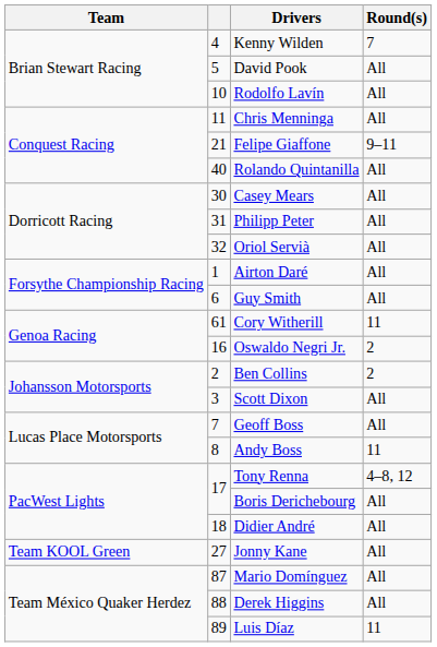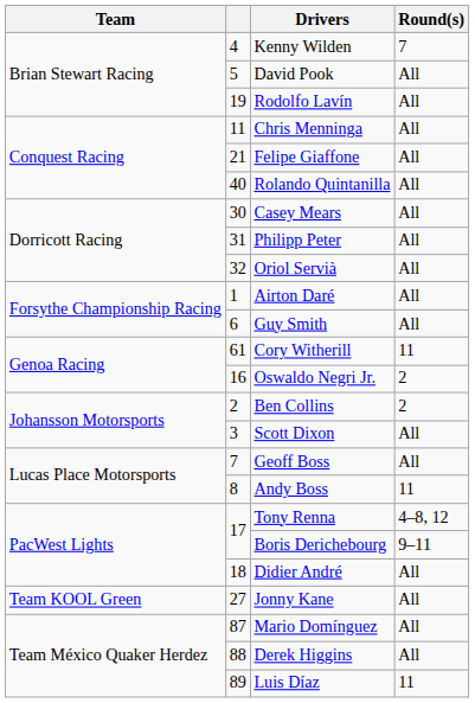Rodolfo Lavín | column 2: 10 -> 19
Felipe Giaffone | Round(s): 9–11 -> All
Boris Derichebourg | Round(s): All -> 9–11
